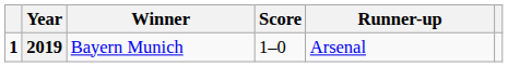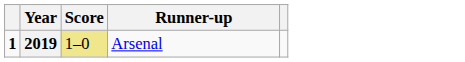- column: Winner | Bayern Munich
2019 | Score: no background -> khaki background
